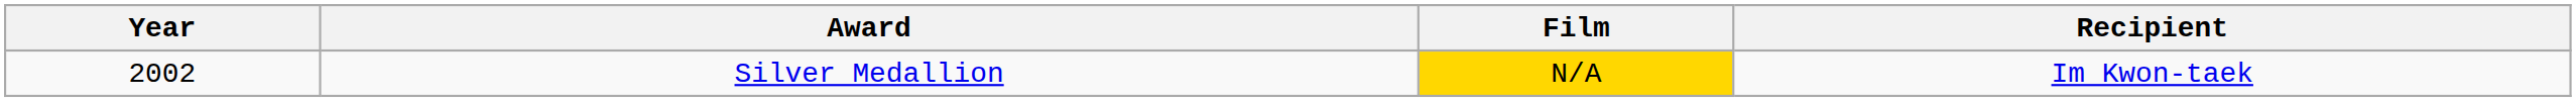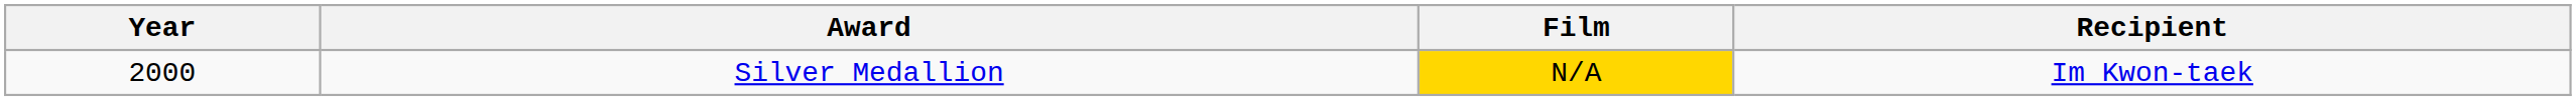Silver Medallion | Year: 2002 -> 2000
